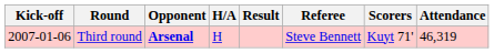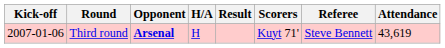columns swapped: Scorers <-> Referee
Third round | Attendance: 46,319 -> 43,619
